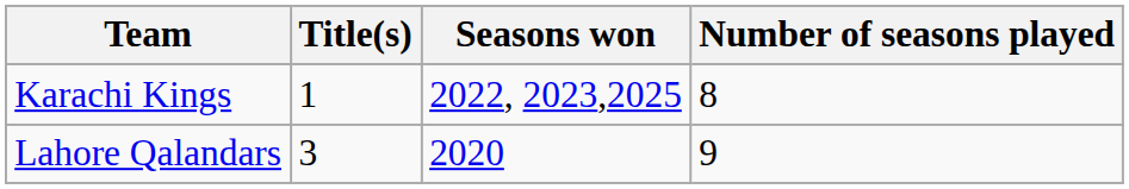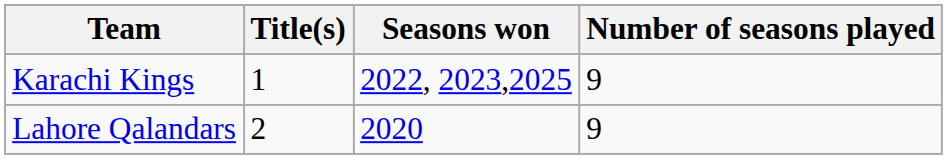Karachi Kings | Number of seasons played: 8 -> 9
Lahore Qalandars | Title(s): 3 -> 2
